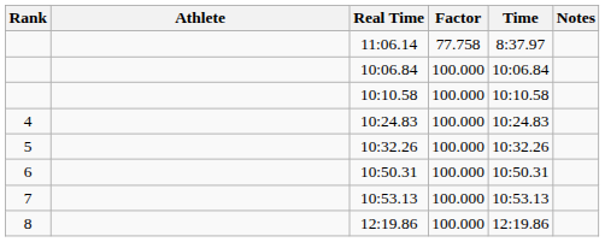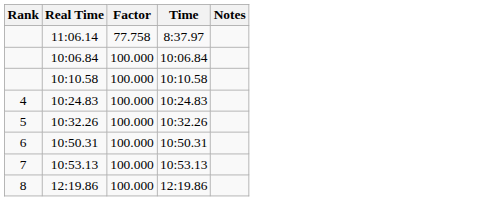- column: Athlete
